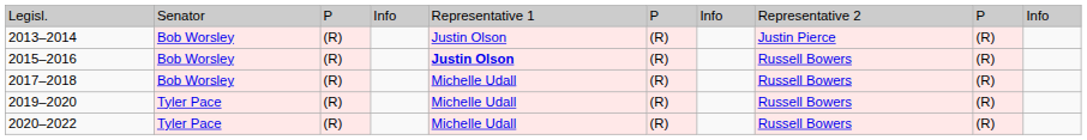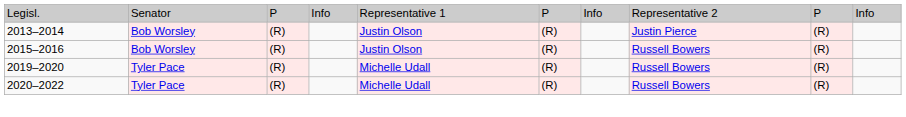2015–2016 | column 5: bold -> normal
- row: 2017–2018 | Bob Worsley | (R) | Michelle Udall | (R) | Russell Bowers | (R)
